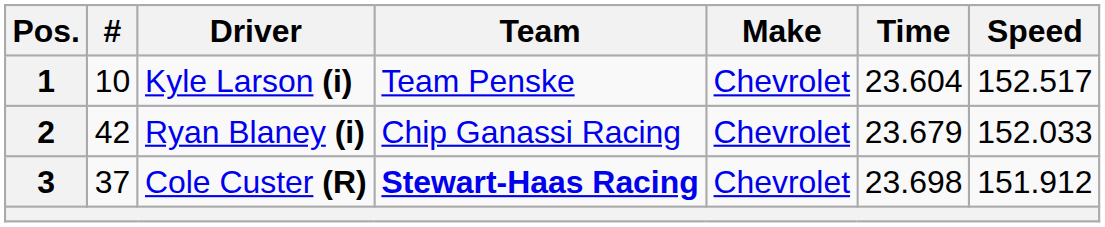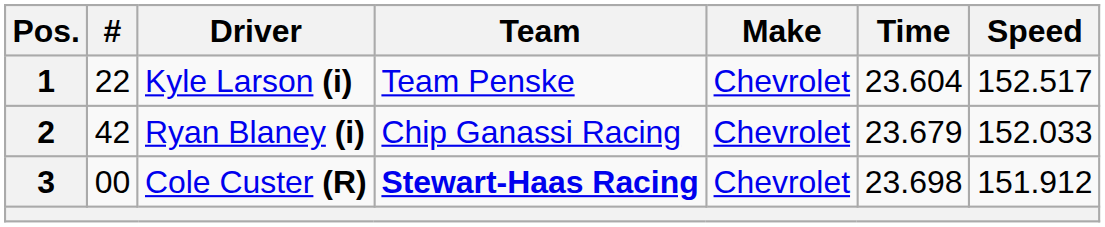1 | #: 10 -> 22
3 | #: 37 -> 00
